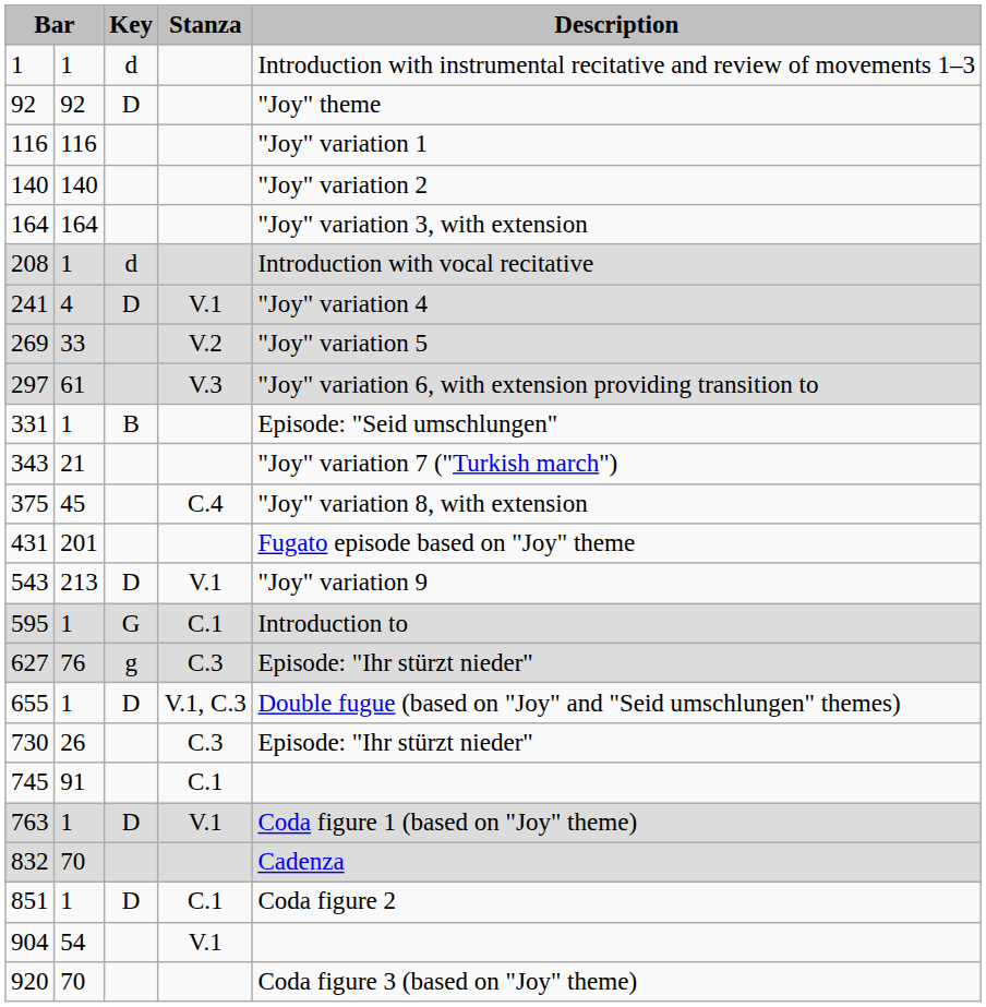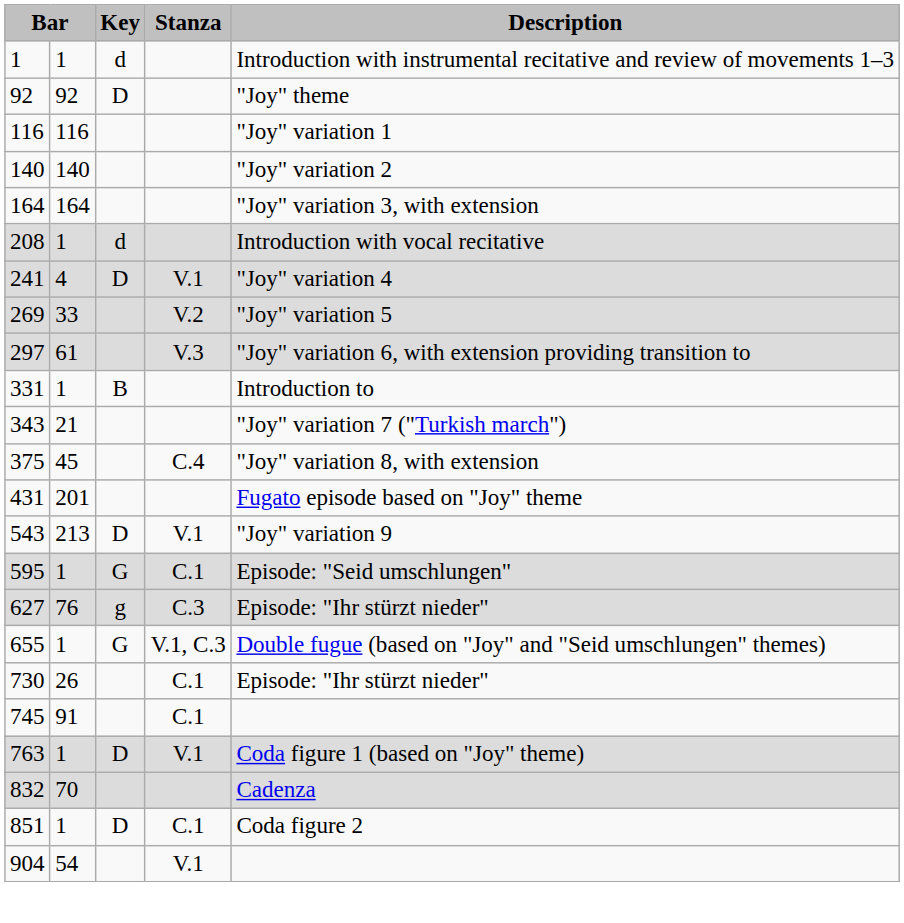331 | Description: Episode: "Seid umschlungen" -> Introduction to
595 | Description: Introduction to -> Episode: "Seid umschlungen"
655 | Key: D -> G
730 | Stanza: C.3 -> C.1
- row: 920 | 70 | Coda figure 3 (based on "Joy" theme)
